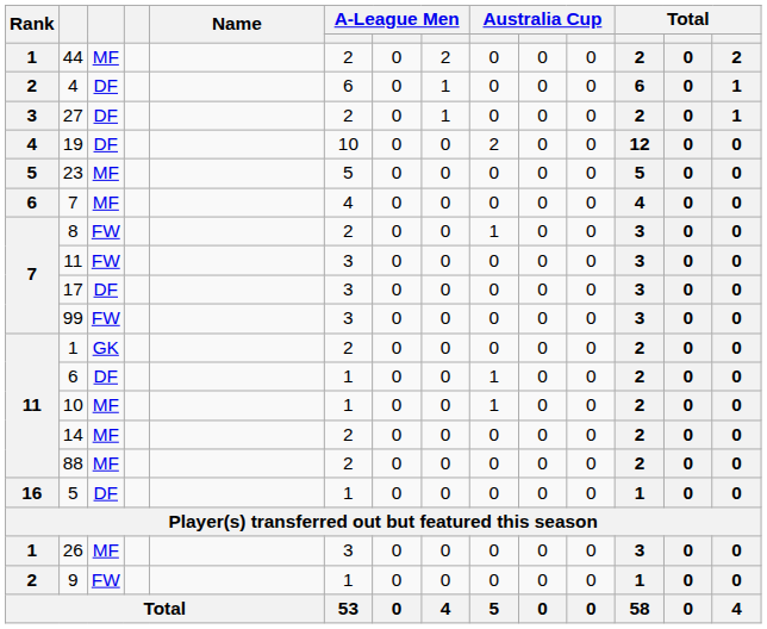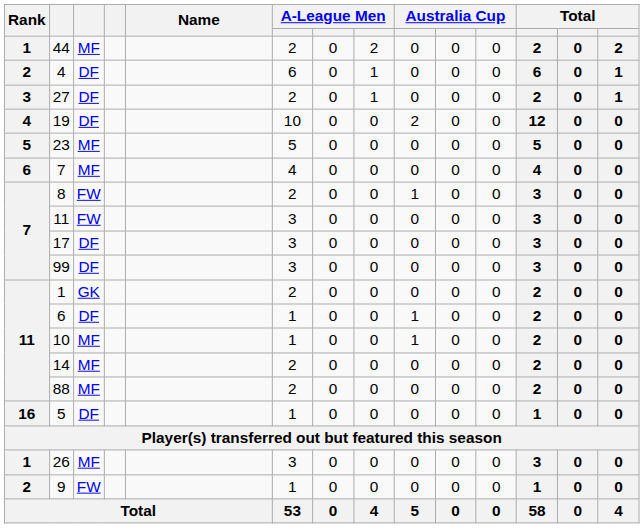99 | column 3: FW -> DF
